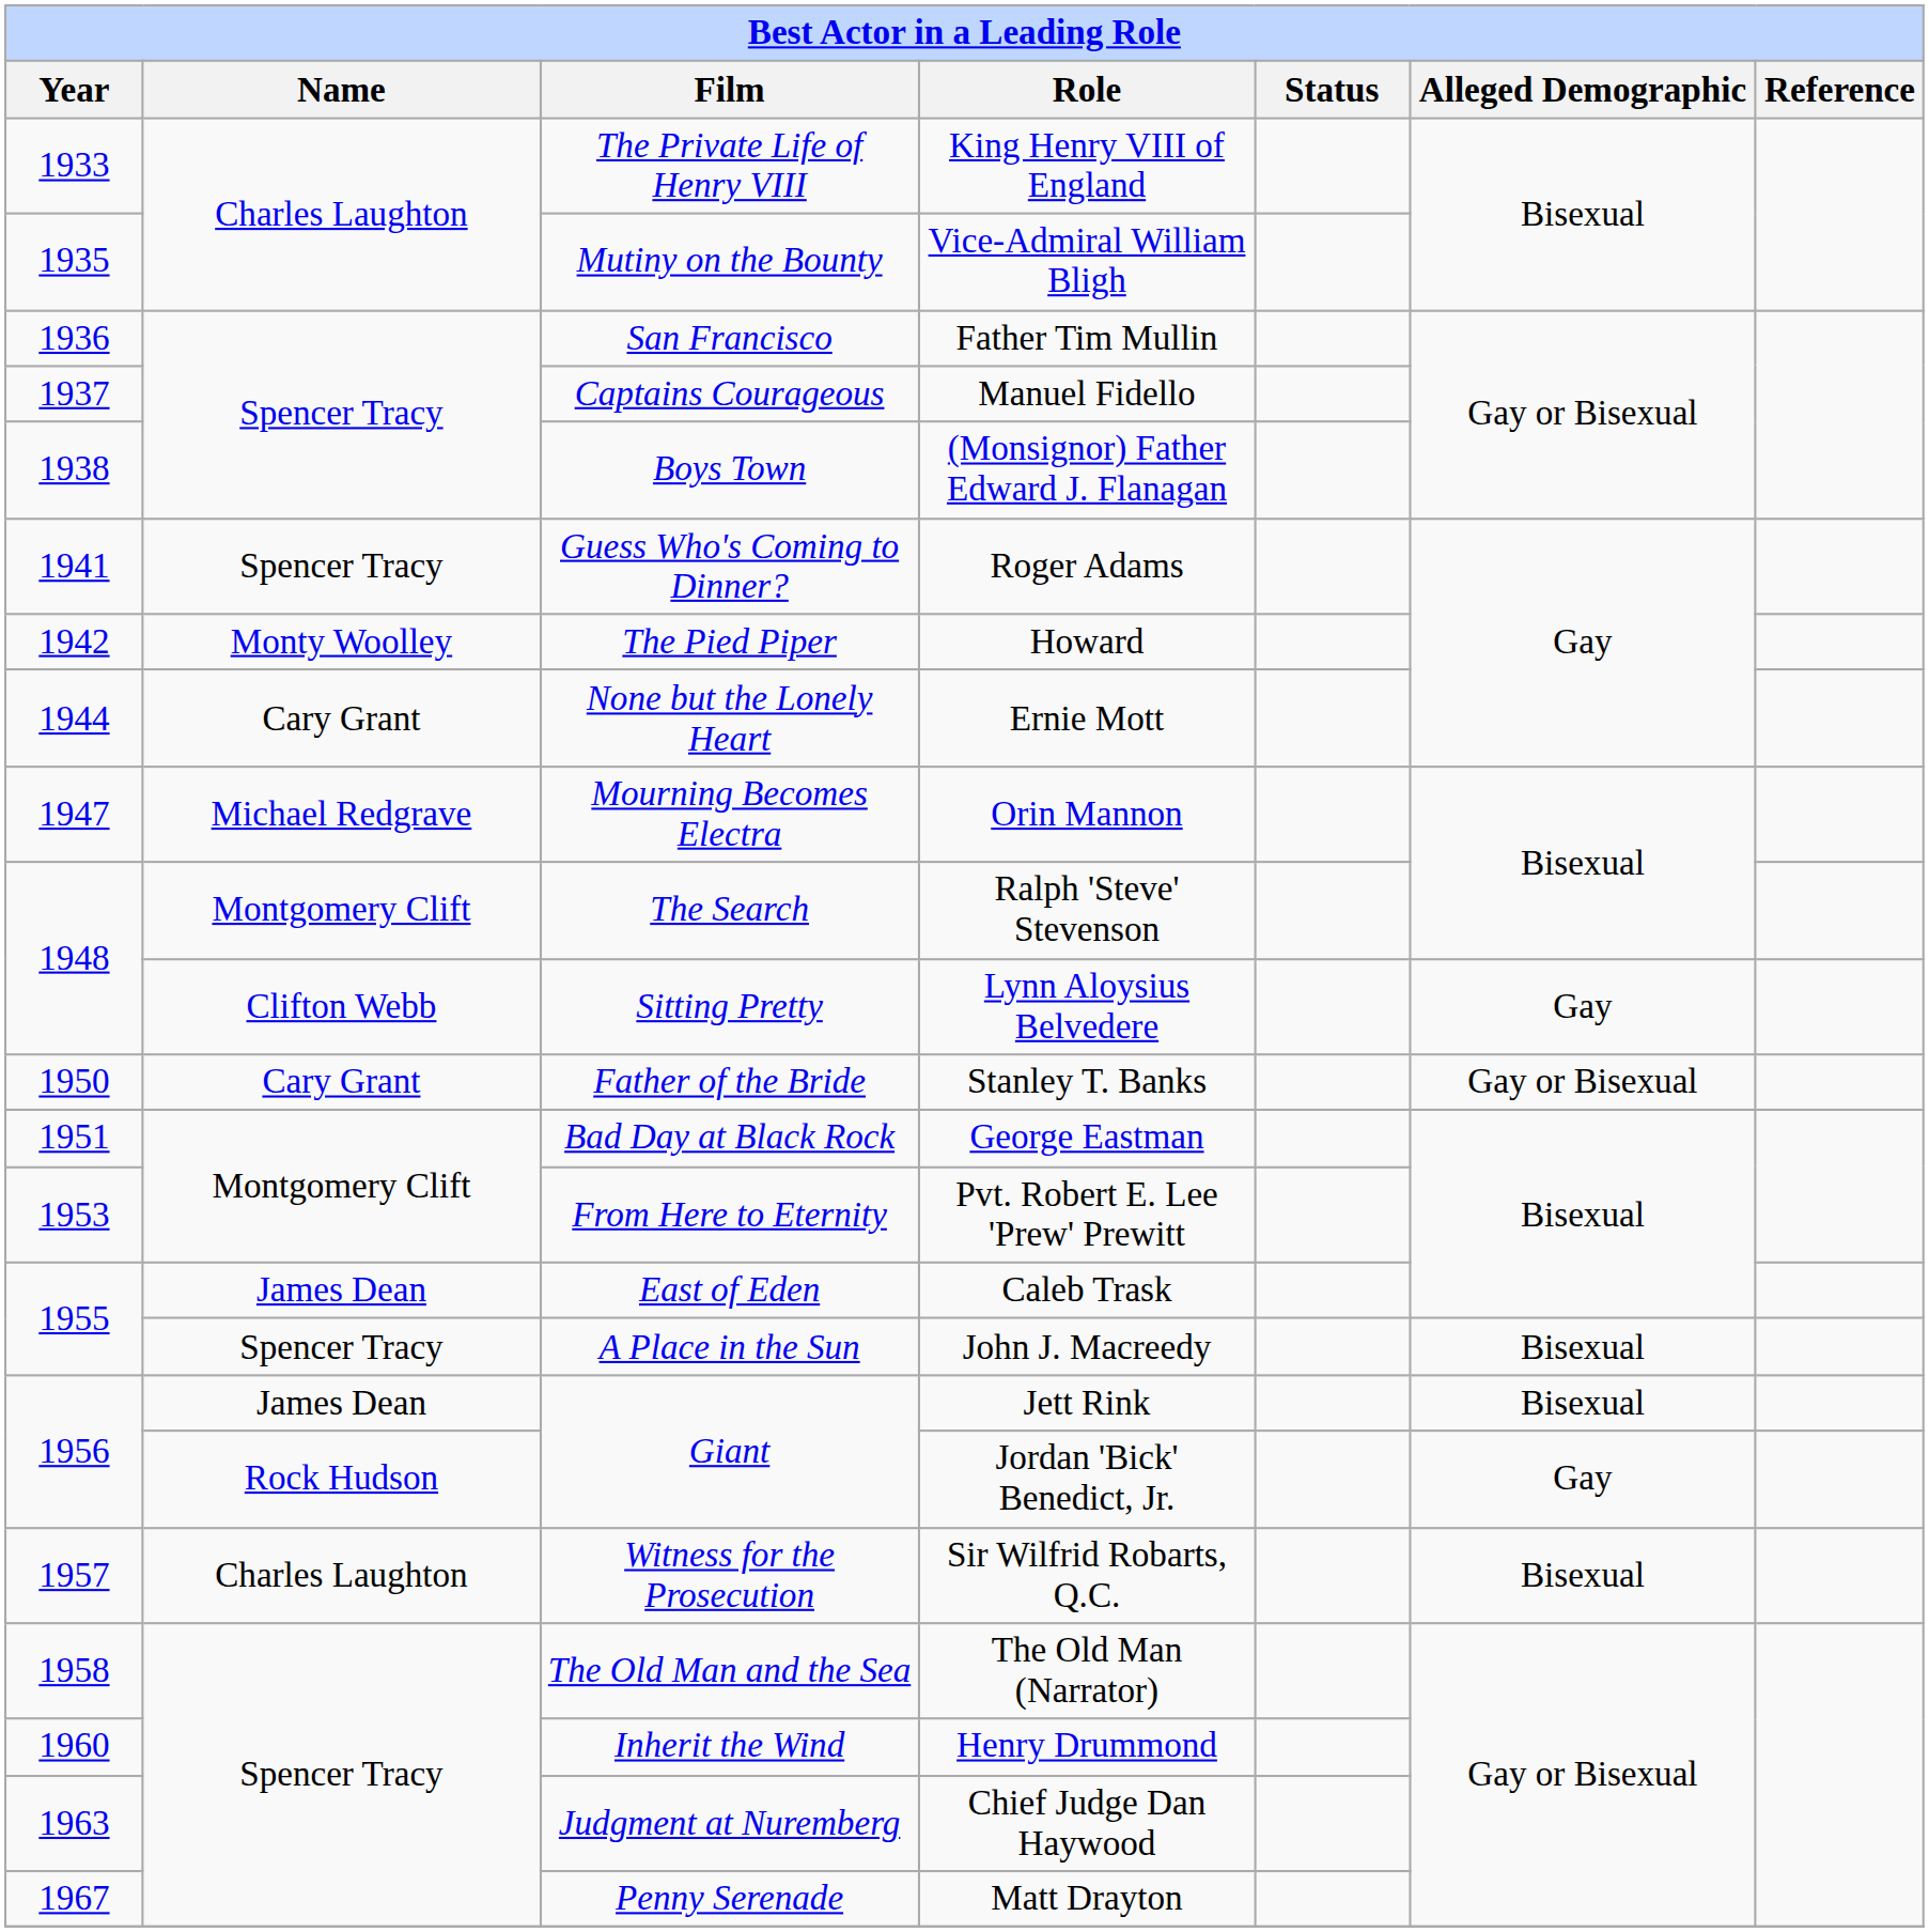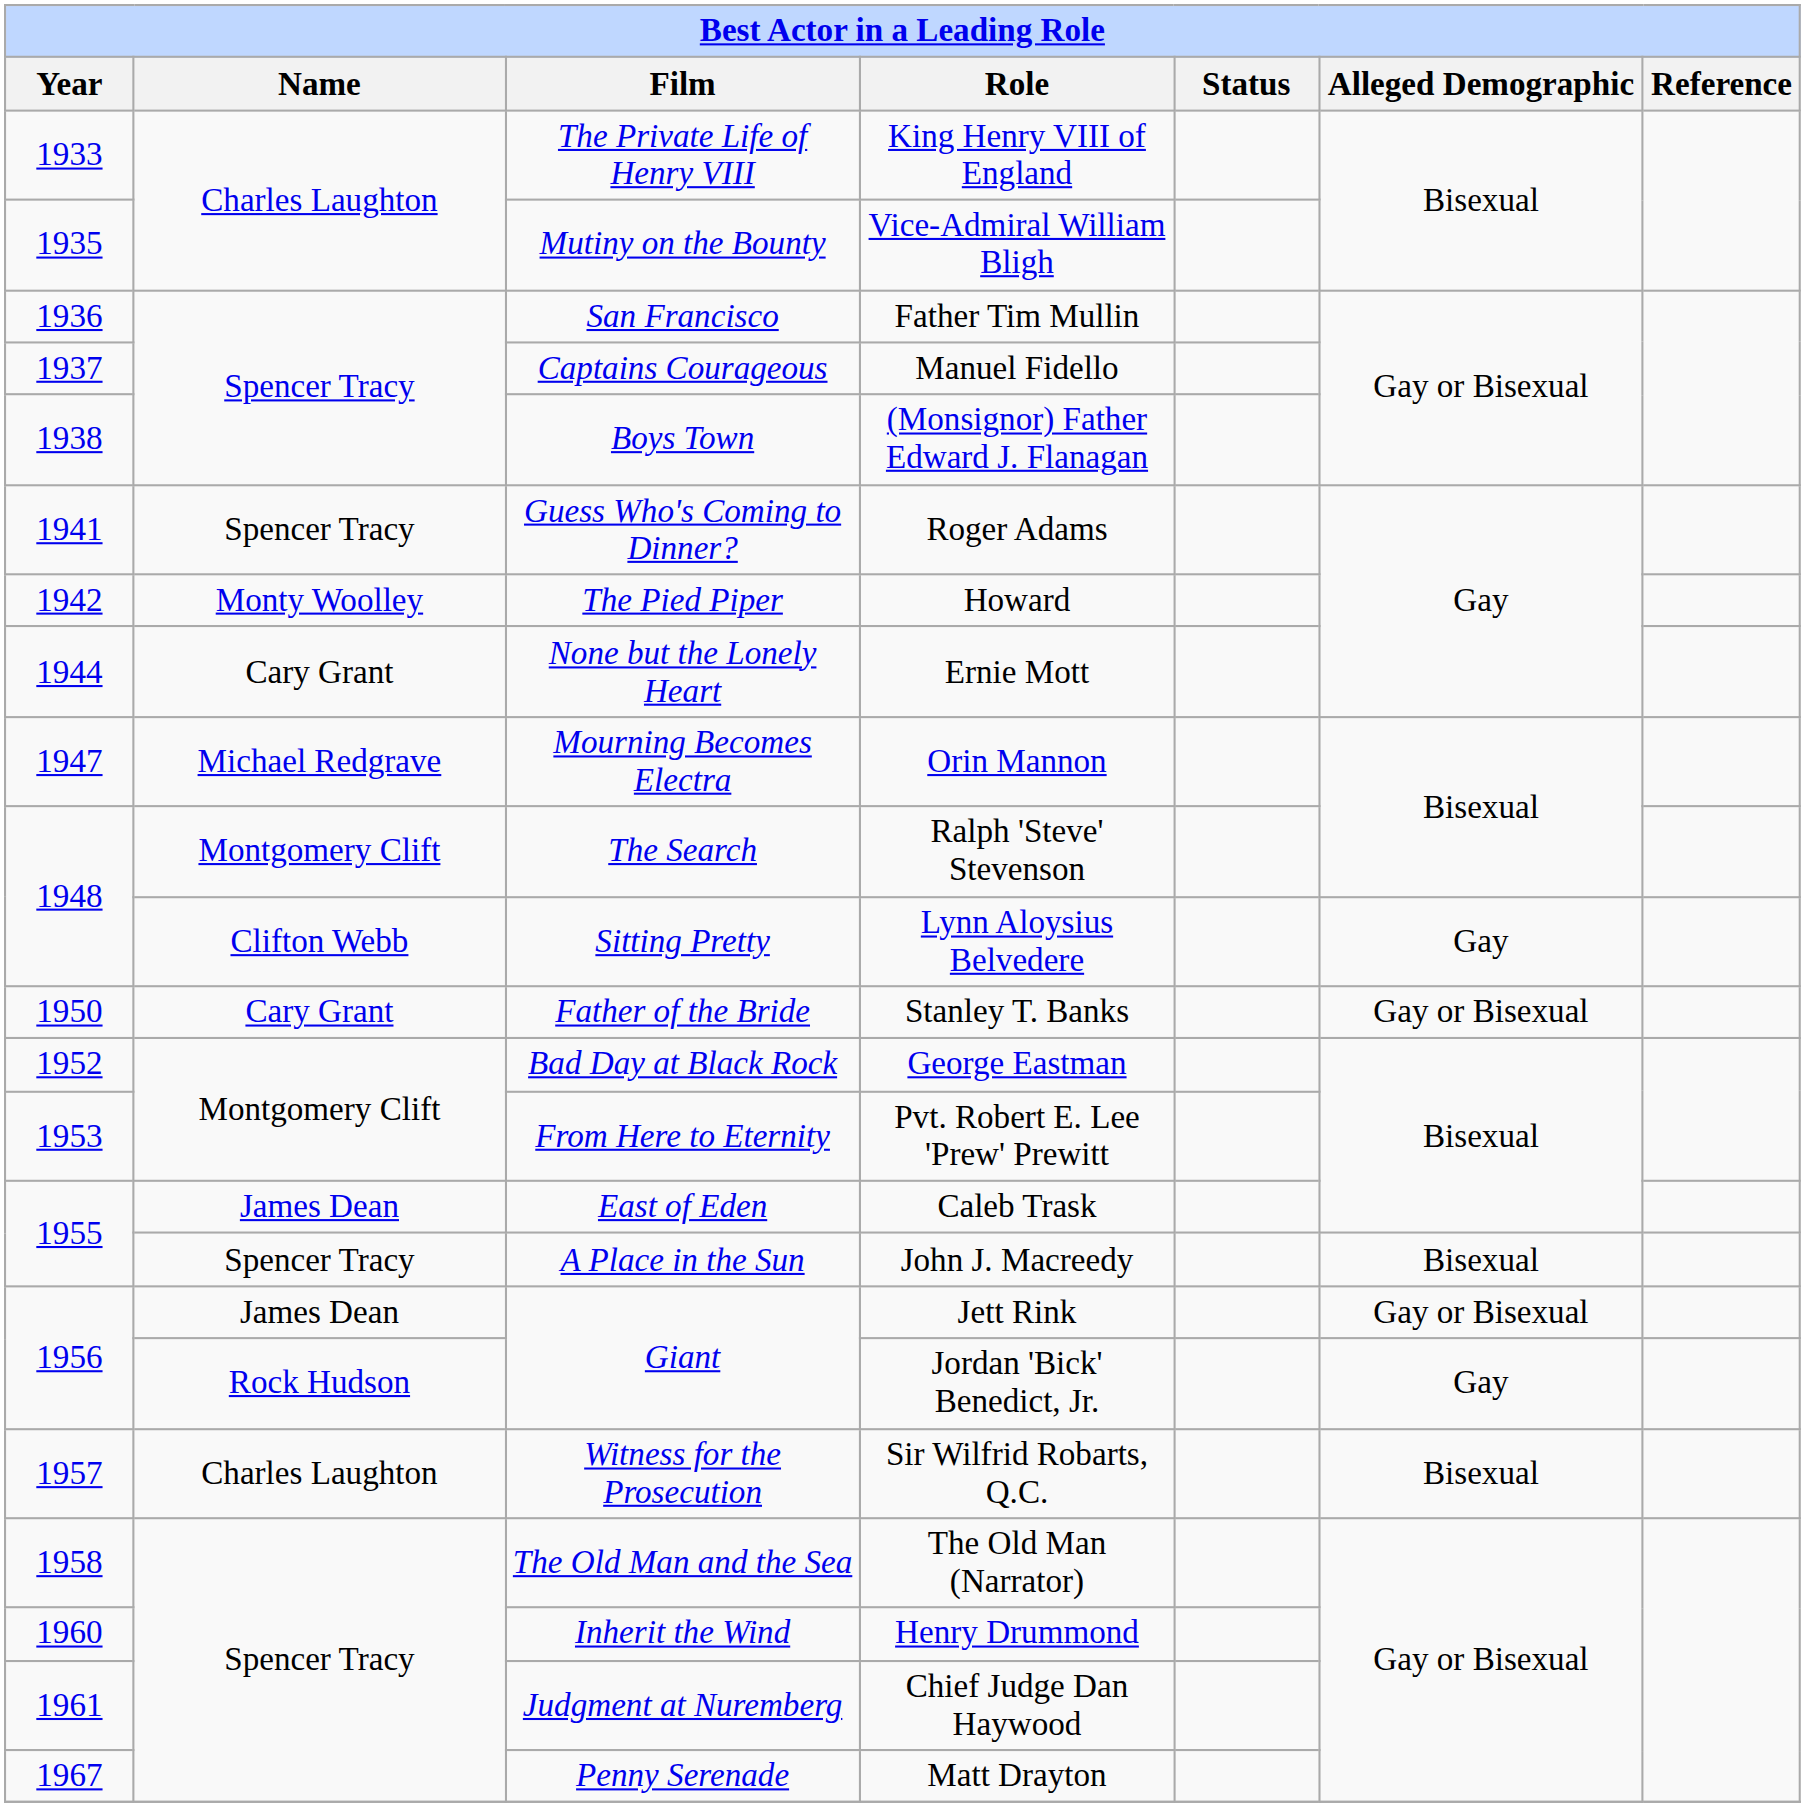George Eastman | Year: 1951 -> 1952
Jett Rink | Alleged Demographic: Bisexual -> Gay or Bisexual
Chief Judge Dan Haywood | Year: 1963 -> 1961
